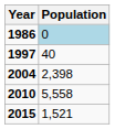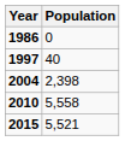1986 | Population: lightblue background -> no background
2015 | Population: 1,521 -> 5,521
